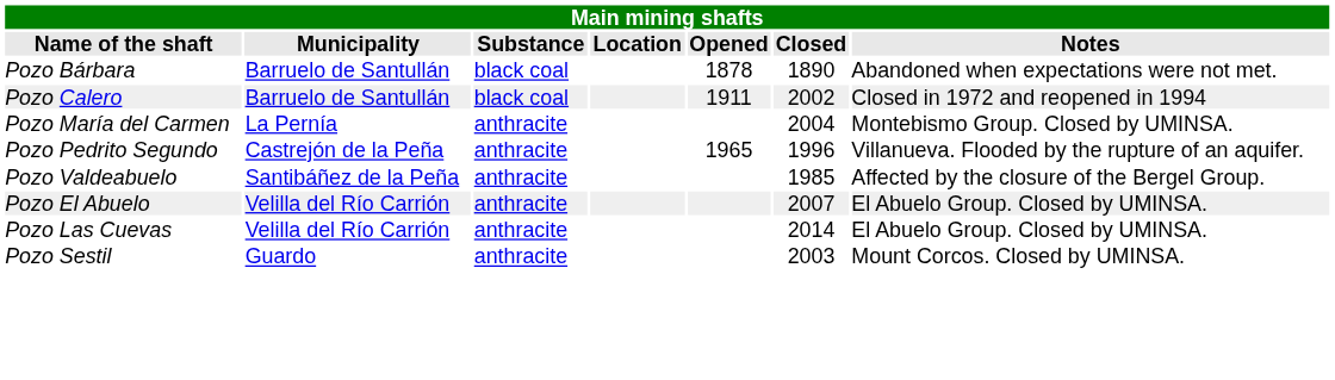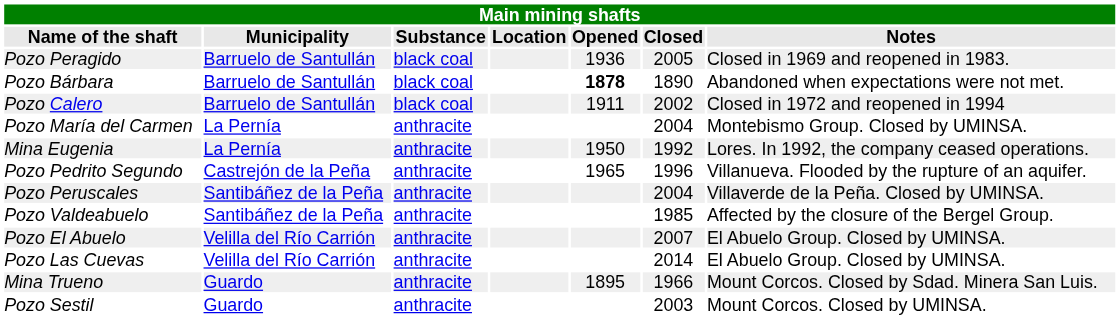+ row: Pozo Peragido | Barruelo de Santullán | black coal | 1936 | 2005 | Closed in 1969 and reopened in 1983.
Pozo Bárbara | Opened: normal -> bold
+ row: Mina Eugenia | La Pernía | anthracite | 1950 | 1992 | Lores. In 1992, the company ceased operations.
+ row: Pozo Peruscales | Santibáñez de la Peña | anthracite | 2004 | Villaverde de la Peña. Closed by UMINSA.
+ row: Mina Trueno | Guardo | anthracite | 1895 | 1966 | Mount Corcos. Closed by Sdad. Minera San Luis.
